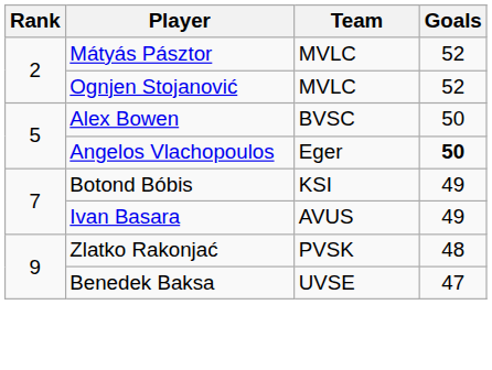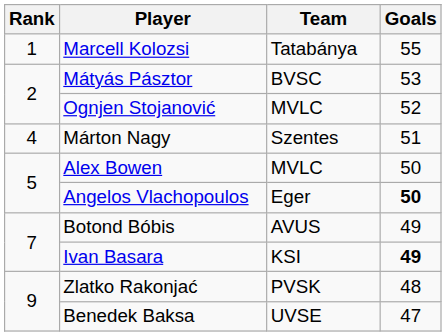+ row: 1 | Marcell Kolozsi | Tatabánya | 55
Mátyás Pásztor | Team: MVLC -> BVSC
Mátyás Pásztor | Goals: 52 -> 53
+ row: 4 | Márton Nagy | Szentes | 51
Alex Bowen | Team: BVSC -> MVLC
Botond Bóbis | Team: KSI -> AVUS
Ivan Basara | Team: AVUS -> KSI
Ivan Basara | Goals: normal -> bold
